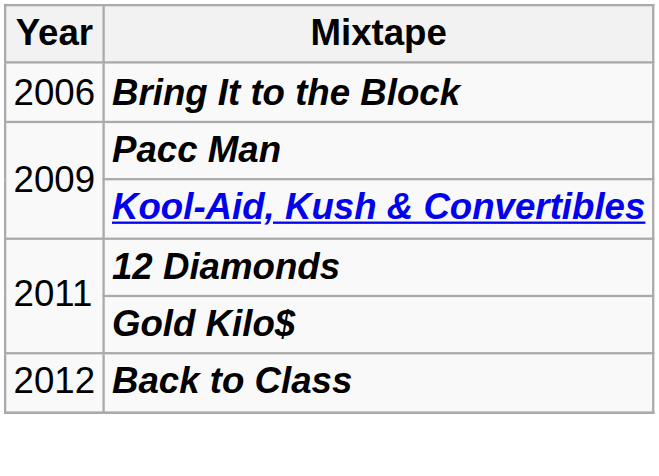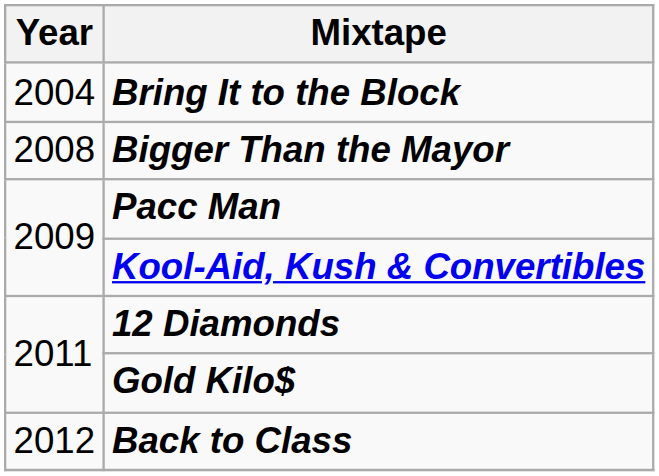Bring It to the Block | Year: 2006 -> 2004
+ row: 2008 | Bigger Than the Mayor
